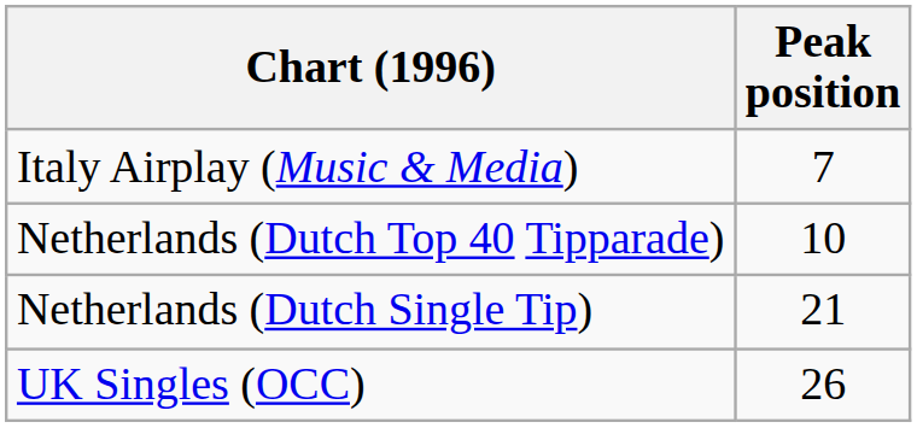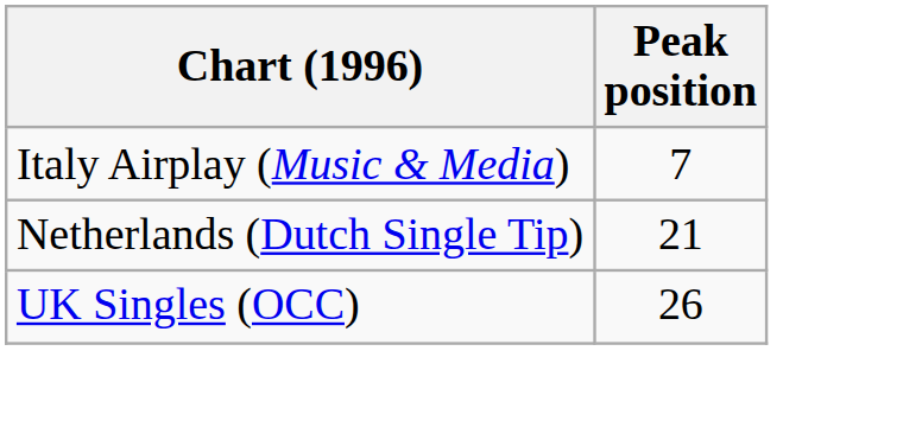- row: Netherlands (Dutch Top 40 Tipparade) | 10
